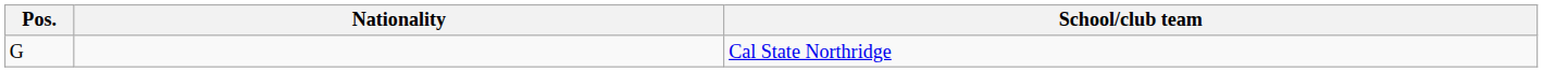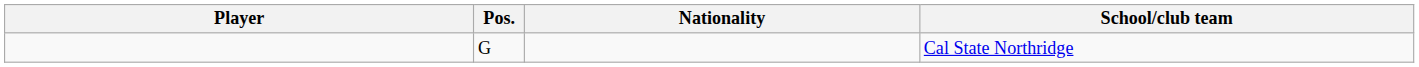+ column: Player
